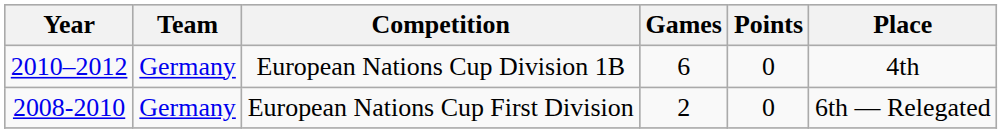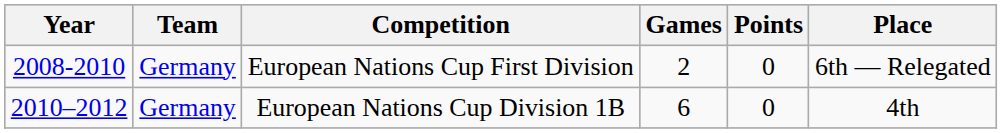rows swapped: European Nations Cup First Division <-> European Nations Cup Division 1B
